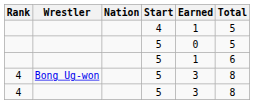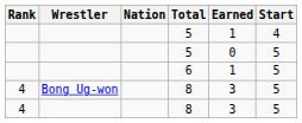columns swapped: Start <-> Total
